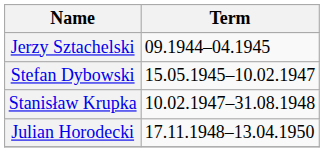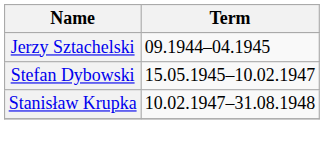- row: Julian Horodecki | 17.11.1948–13.04.1950
